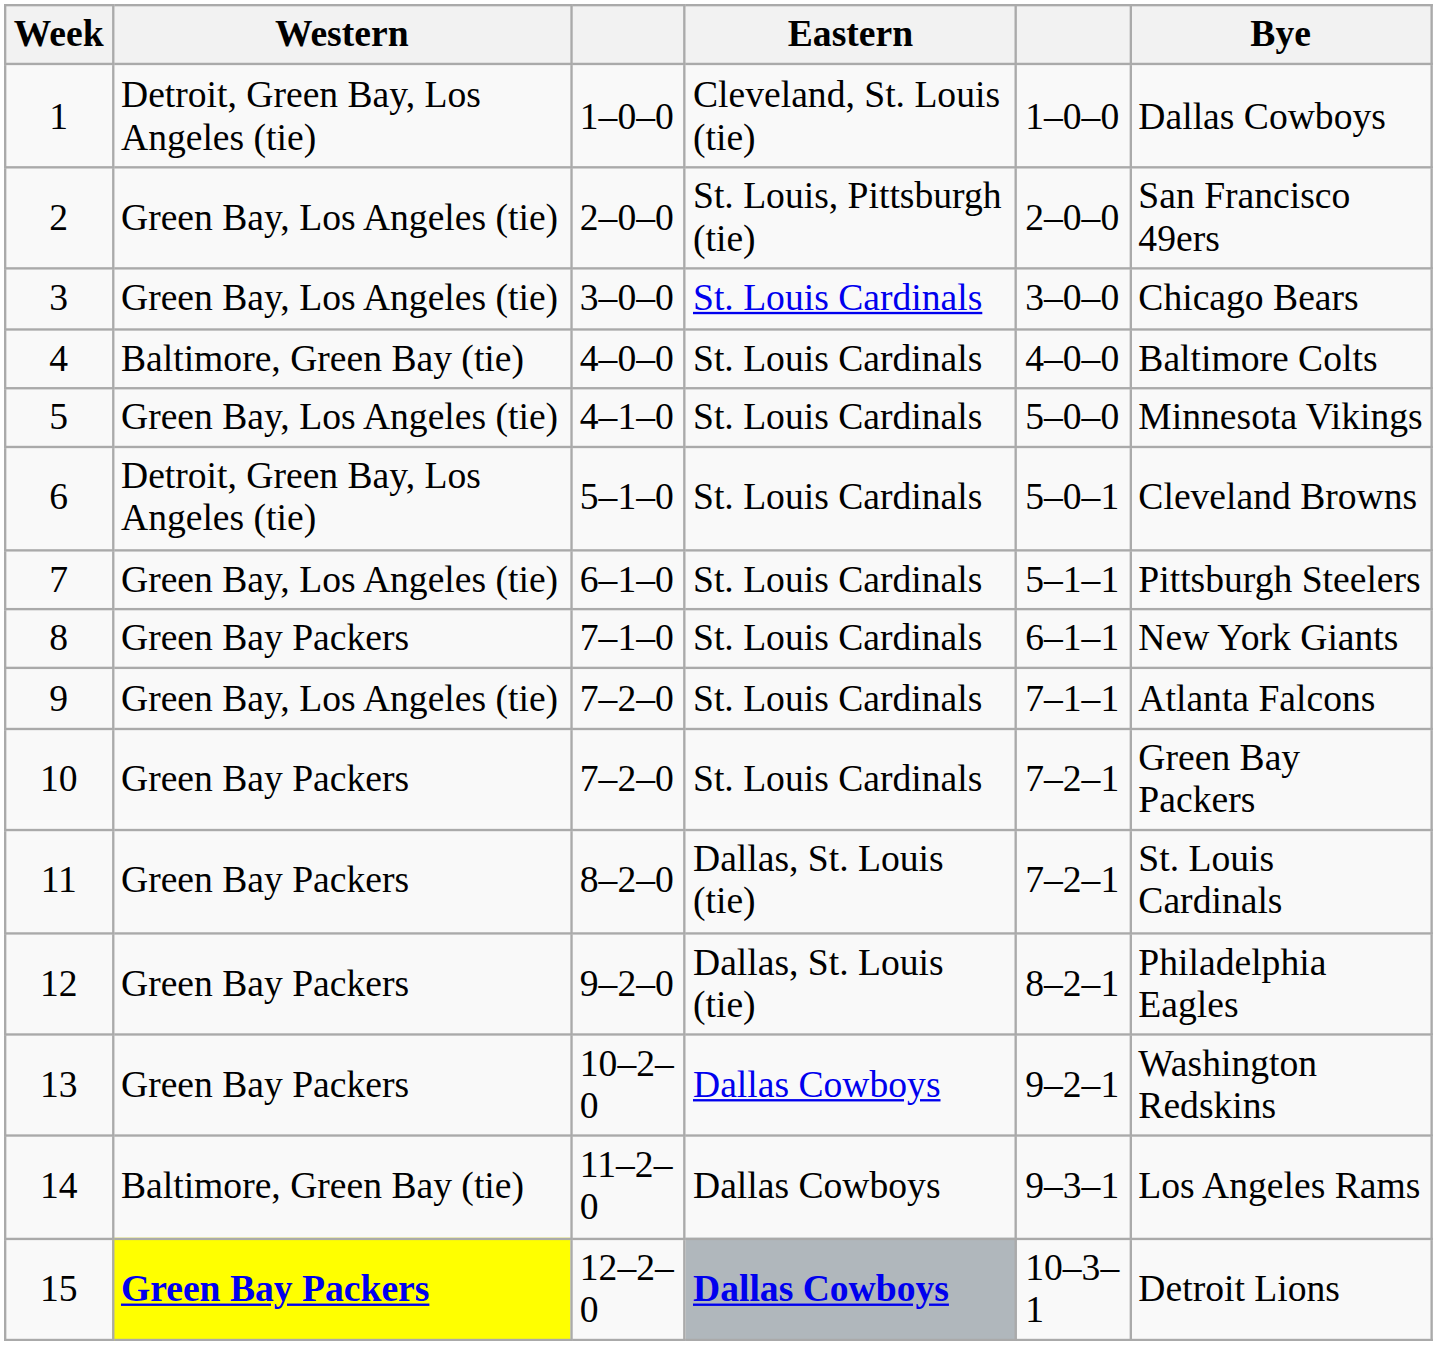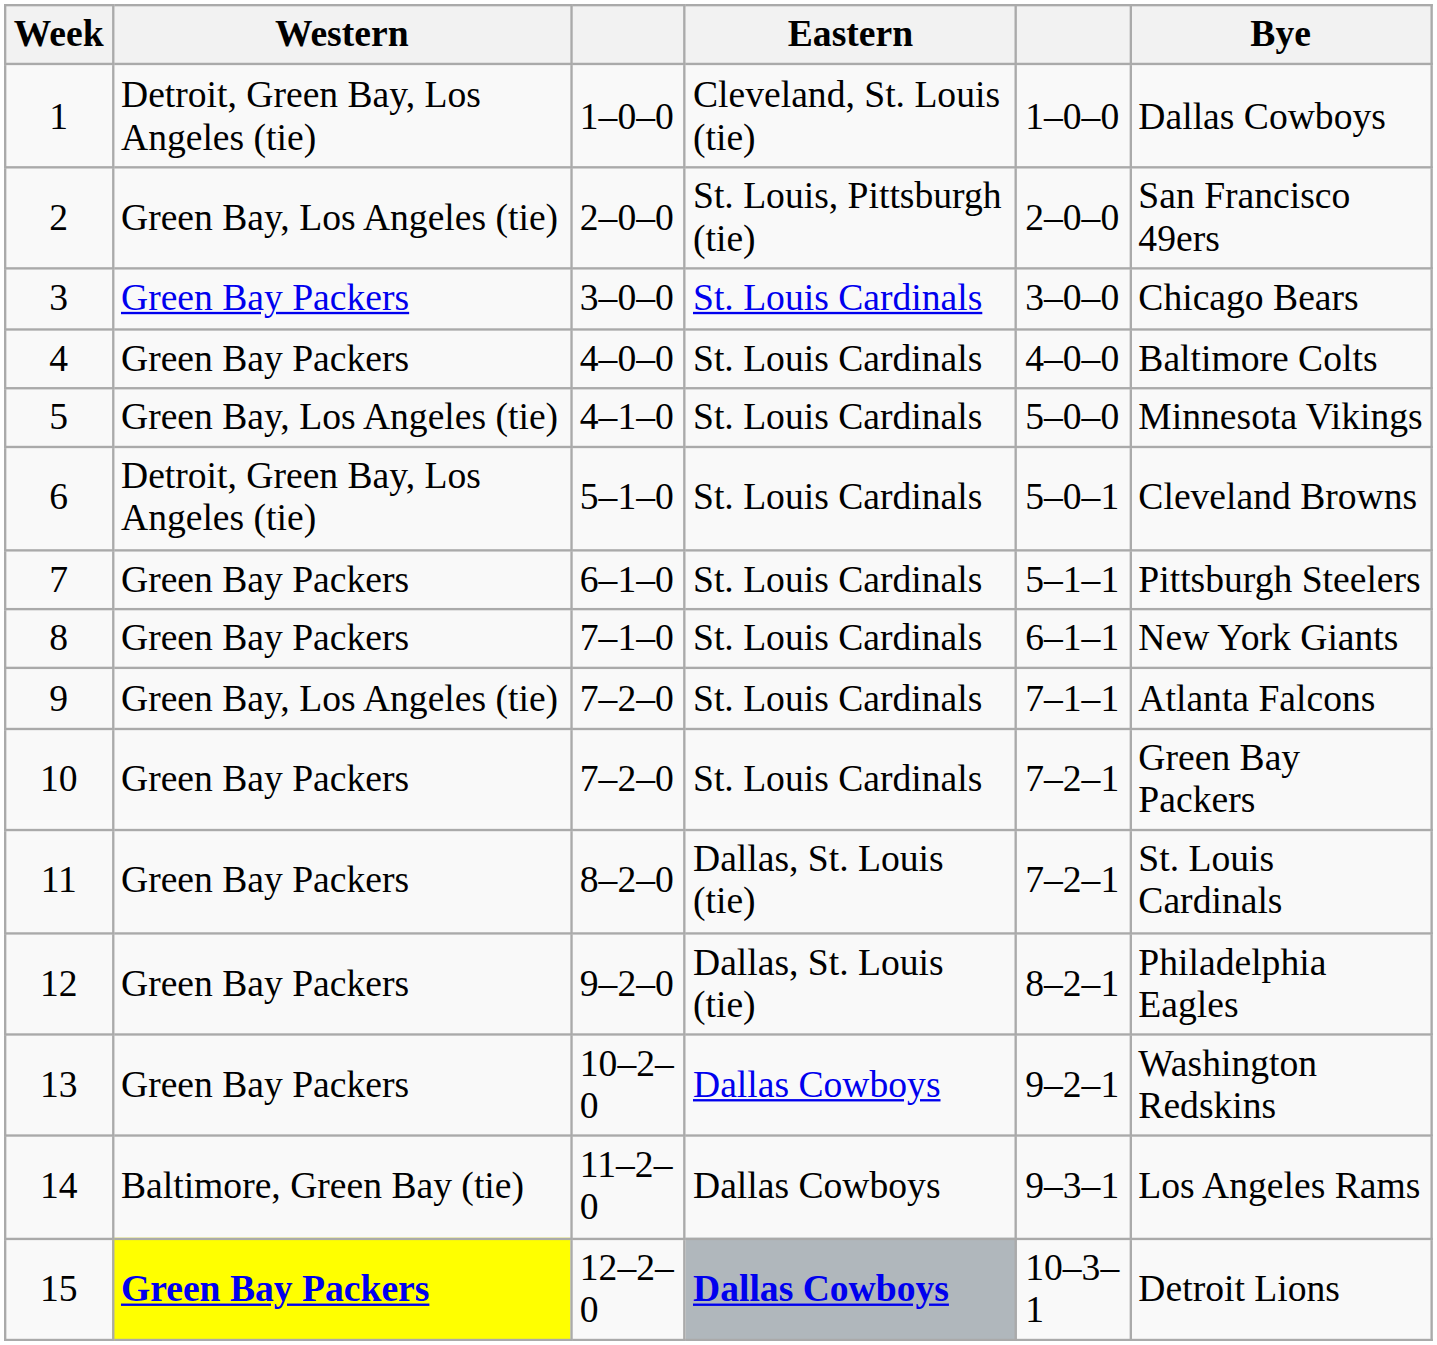3 | Western: Green Bay, Los Angeles (tie) -> Green Bay Packers
4 | Western: Baltimore, Green Bay (tie) -> Green Bay Packers
7 | Western: Green Bay, Los Angeles (tie) -> Green Bay Packers
